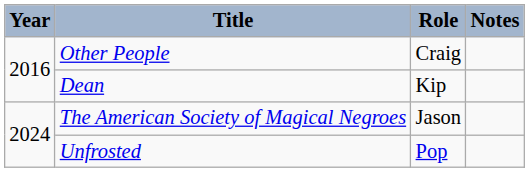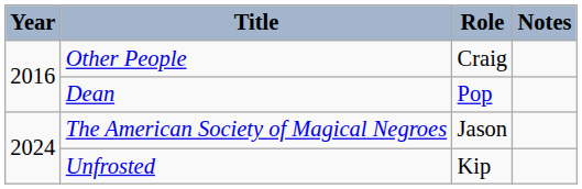Dean | Role: Kip -> Pop
Unfrosted | Role: Pop -> Kip
